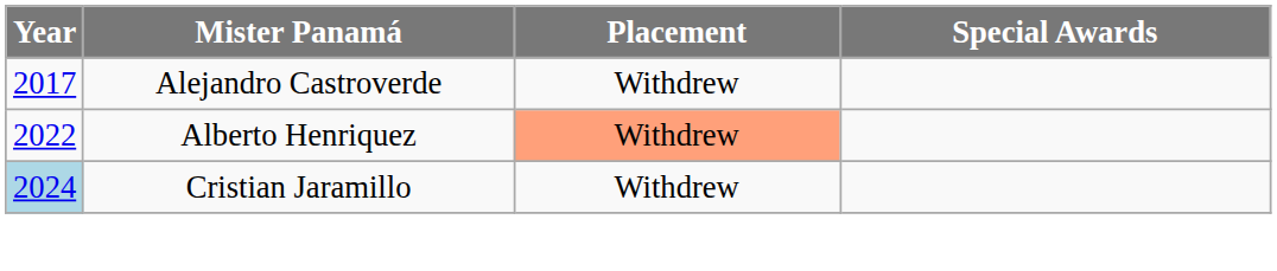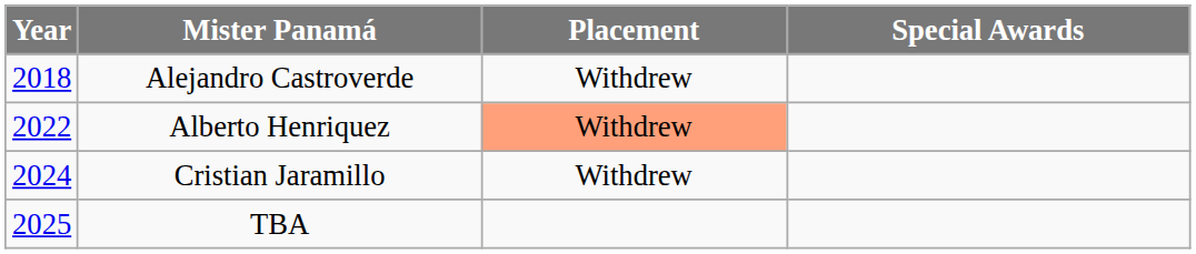Alejandro Castroverde | Year: 2017 -> 2018
Cristian Jaramillo | Year: lightblue background -> no background
+ row: 2025 | TBA
